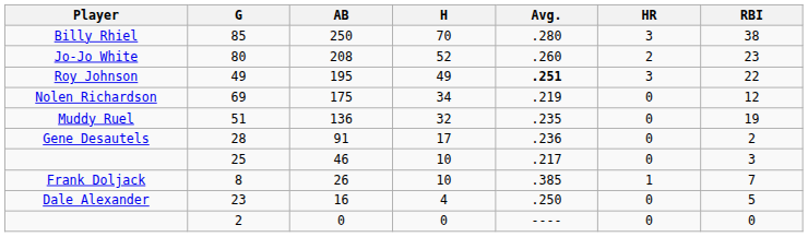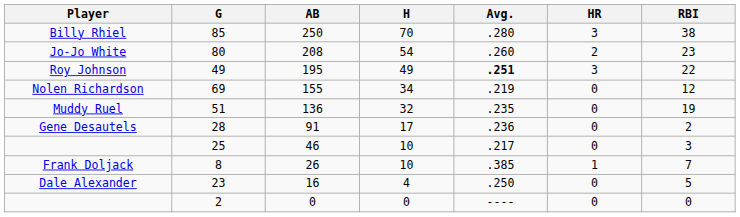Jo-Jo White | H: 52 -> 54
Nolen Richardson | AB: 175 -> 155
